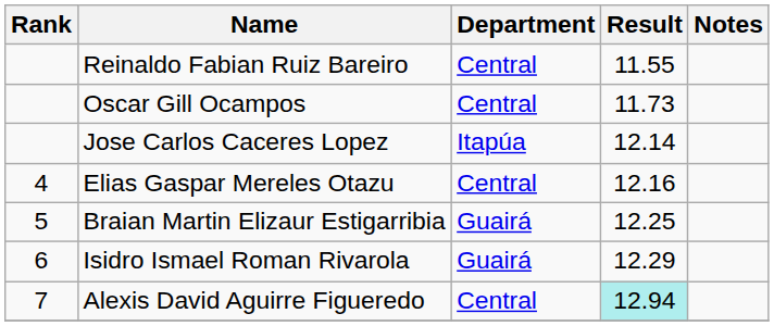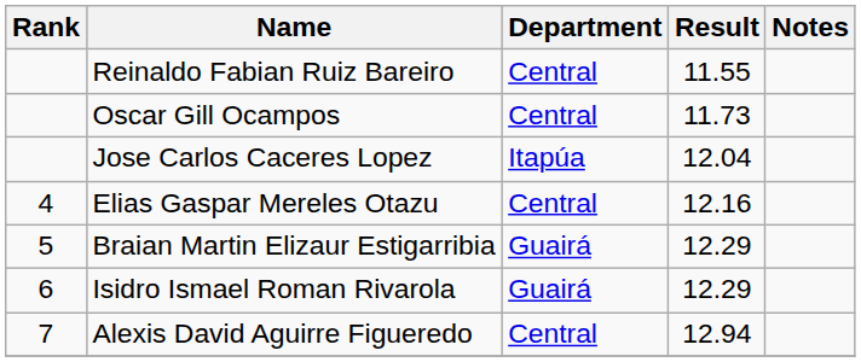Jose Carlos Caceres Lopez | Result: 12.14 -> 12.04
Braian Martin Elizaur Estigarribia | Result: 12.25 -> 12.29
Alexis David Aguirre Figueredo | Result: paleturquoise background -> no background
